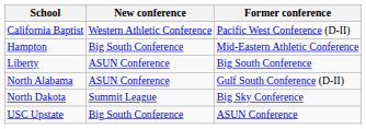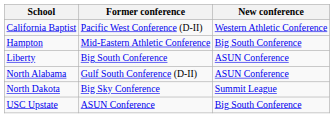columns swapped: Former conference <-> New conference
